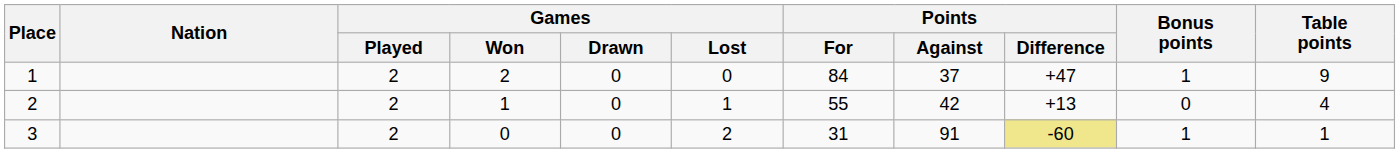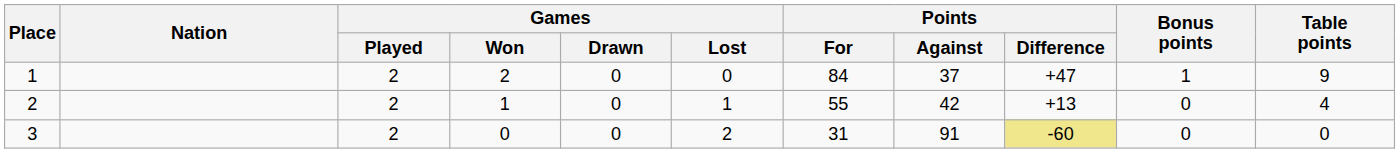3 | Bonus points: 1 -> 0
3 | Table points: 1 -> 0
